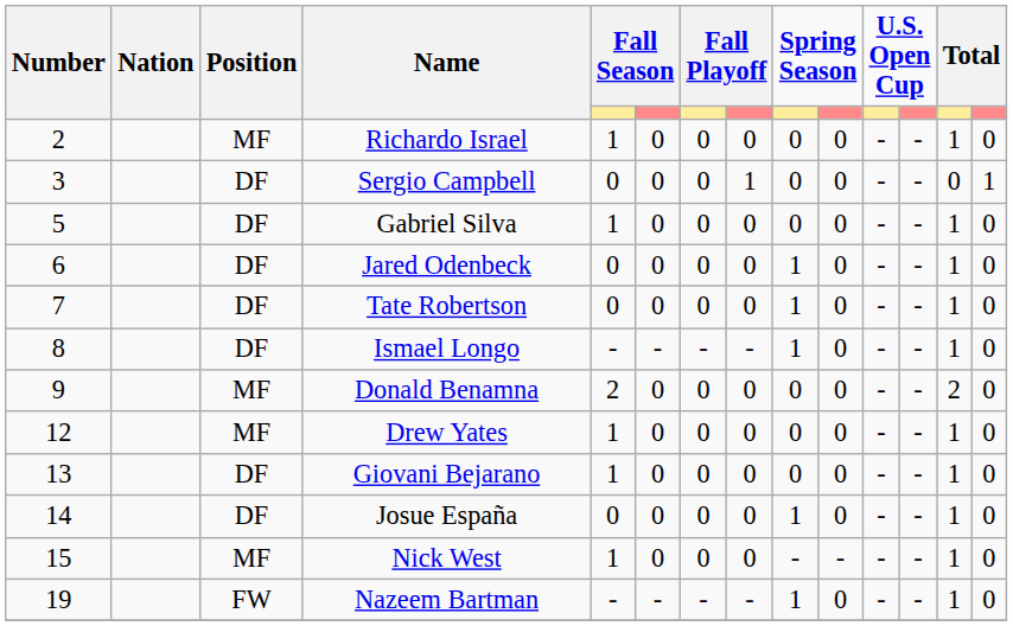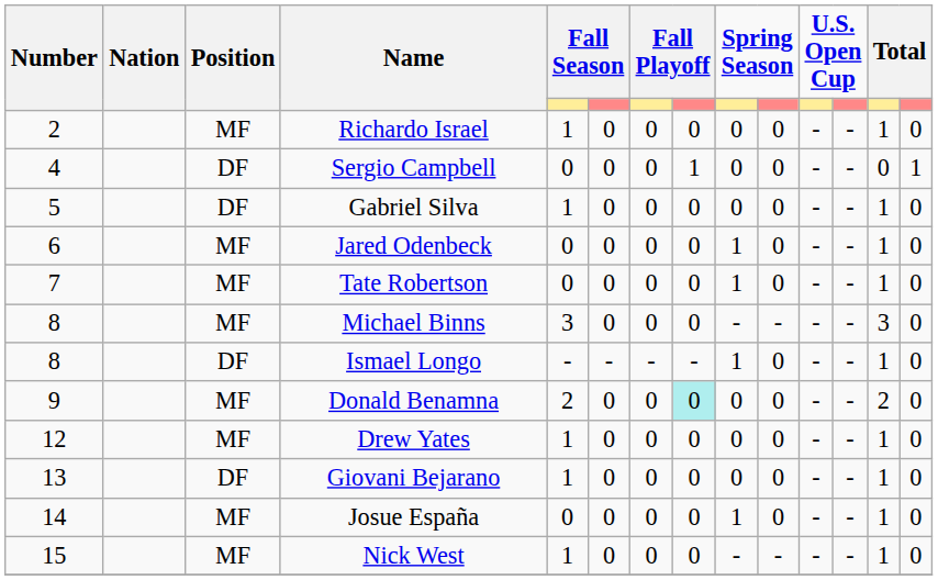Sergio Campbell | Number: 3 -> 4
Jared Odenbeck | Position: DF -> MF
Tate Robertson | Position: DF -> MF
+ row: 8 | MF | Michael Binns | 3 | 0 | 0 | 0 | - | - | - | - | 3 | 0
Donald Benamna | column 8: no background -> paleturquoise background
Josue España | Position: DF -> MF
- row: 19 | FW | Nazeem Bartman | - | - | - | - | 1 | 0 | - | - | 1 | 0
